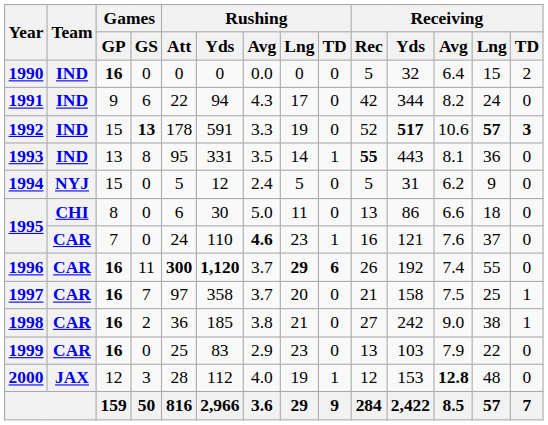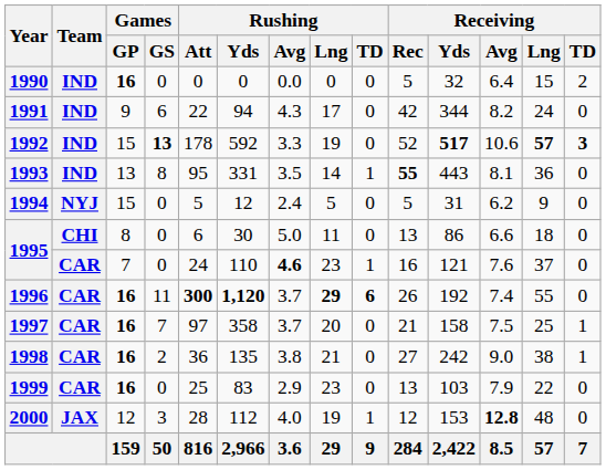1992 | Rushing / Yds: 591 -> 592
1998 | Rushing / Yds: 185 -> 135
